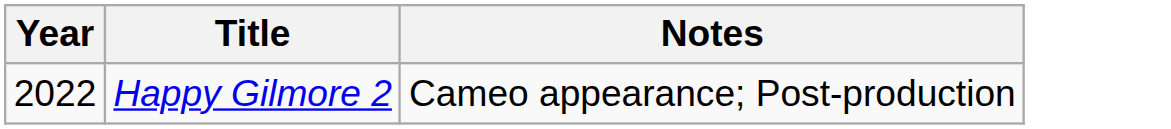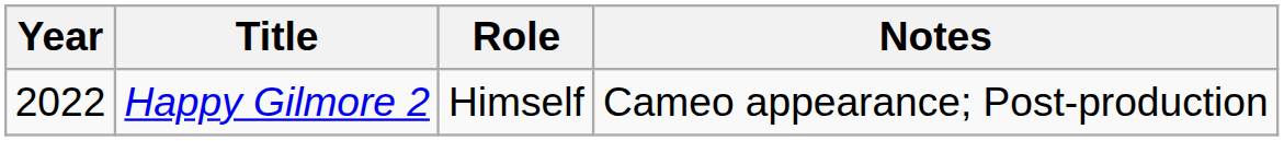+ column: Role | Himself
